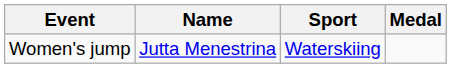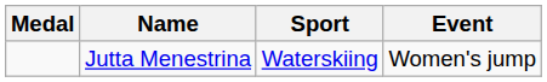columns swapped: Medal <-> Event
